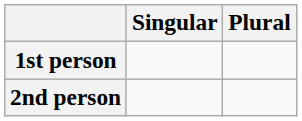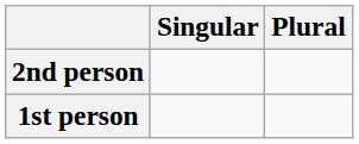rows swapped: 1st person <-> 2nd person
